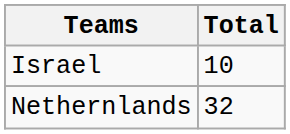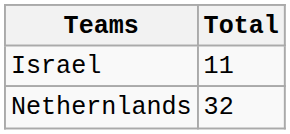Israel | Total: 10 -> 11
